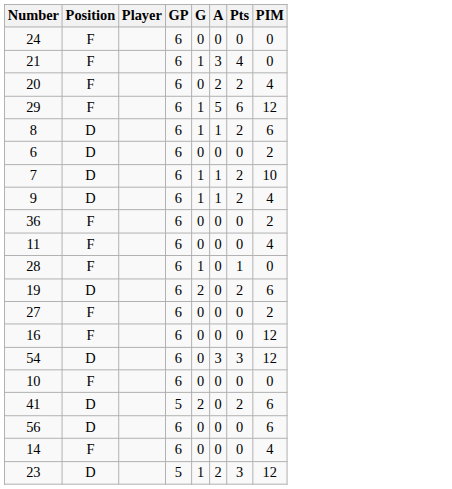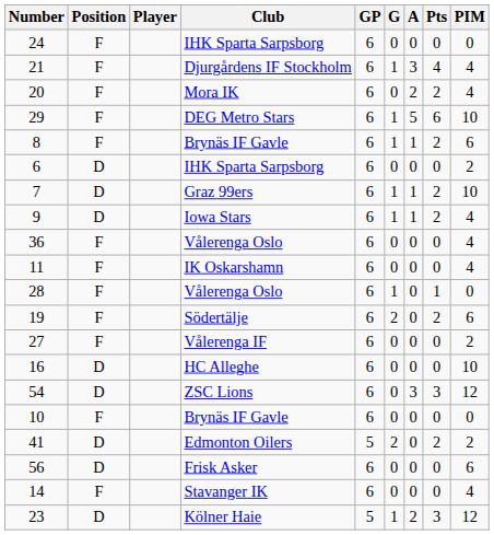+ column: Club | IHK Sparta Sarpsborg | Djurgårdens IF Stockholm | Mora IK | DEG Metro Stars | Brynäs IF Gavle | IHK Sparta Sarpsborg | Graz 99ers | Iowa Stars | Vålerenga Oslo | IK Oskarshamn | Vålerenga Oslo | Södertälje | Vålerenga IF | HC Alleghe | ZSC Lions | Brynäs IF Gavle | Edmonton Oilers | Frisk Asker | Stavanger IK | Kölner Haie
21 | PIM: 0 -> 4
29 | PIM: 12 -> 10
8 | Position: D -> F
36 | PIM: 2 -> 4
19 | Position: D -> F
16 | Position: F -> D
16 | PIM: 12 -> 10
41 | PIM: 6 -> 2
